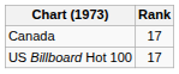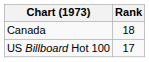Canada | Rank: 17 -> 18
